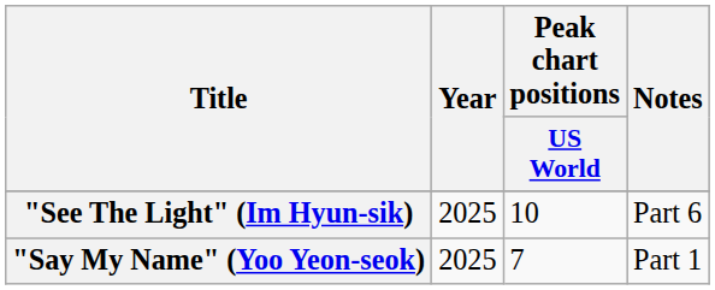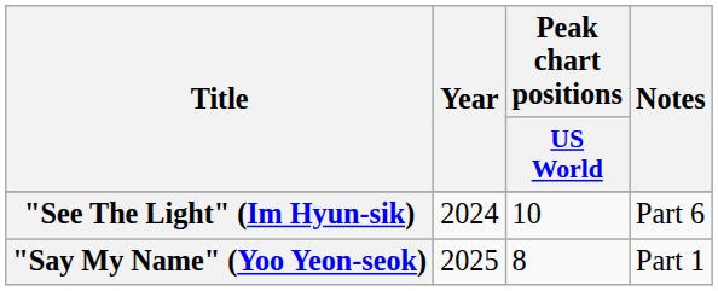"See The Light" (Im Hyun-sik) | Year: 2025 -> 2024
"Say My Name" (Yoo Yeon-seok) | Peak chart positions / US World: 7 -> 8
